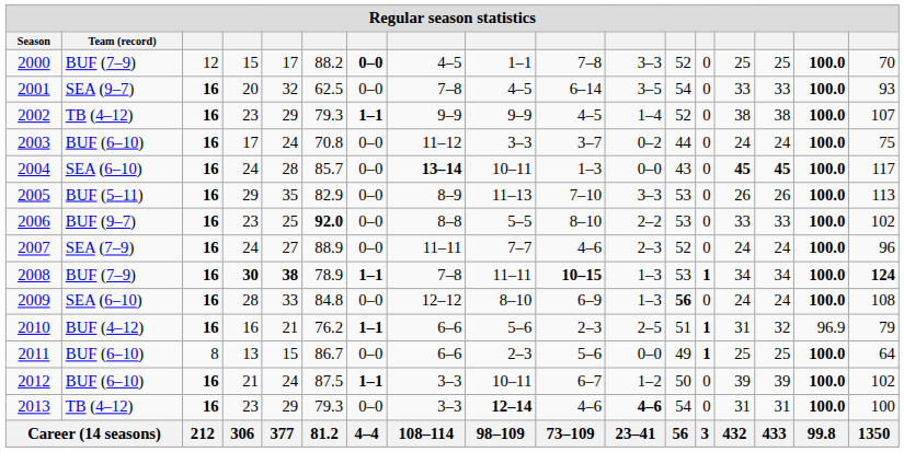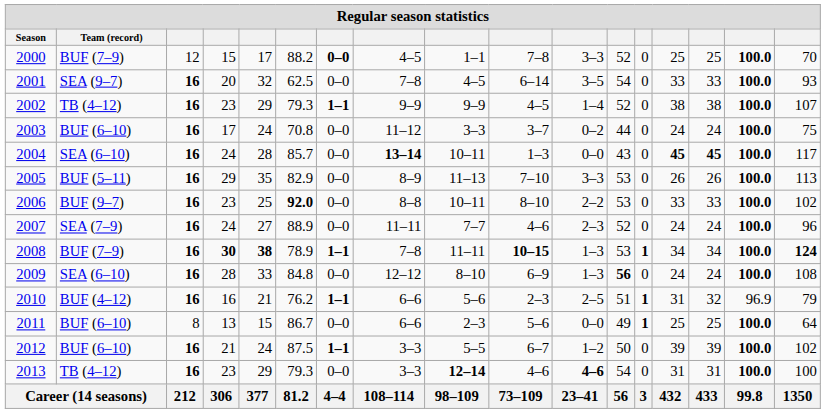2006 | column 9: 5–5 -> 10–11
2012 | column 9: 10–11 -> 5–5
